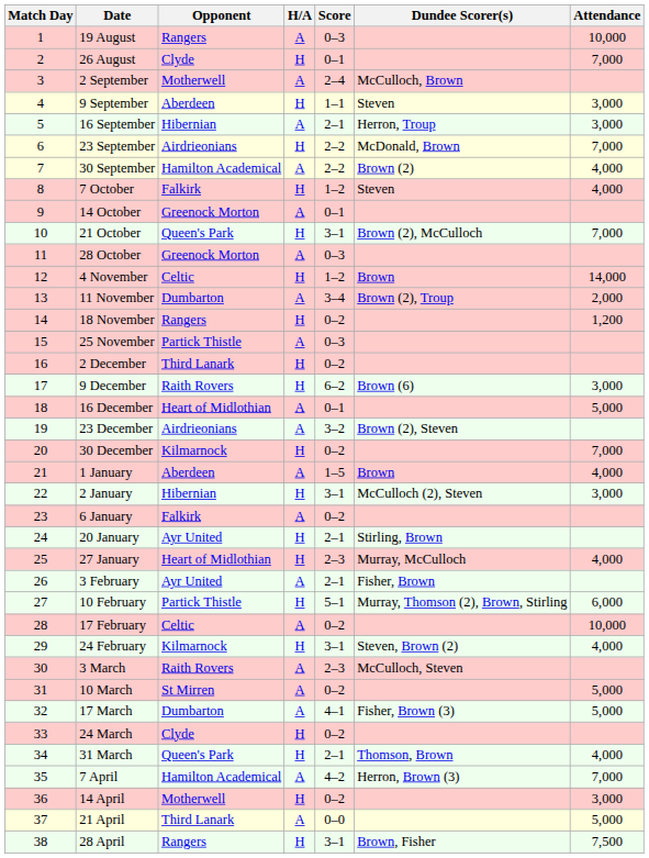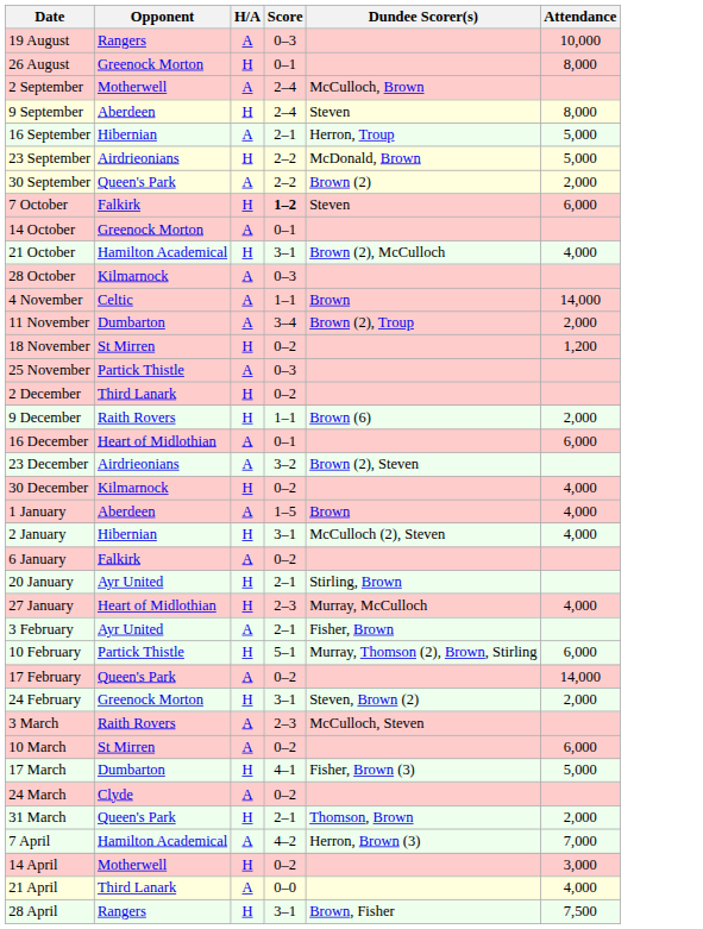- column: Match Day | 1 | 2 | 3 | 4 | 5 | 6 | 7 | 8 | 9 | 10 | 11 | 12 | 13 | 14 | 15 | 16 | 17 | 18 | 19 | 20 | 21 | 22 | 23 | 24 | 25 | 26 | 27 | 28 | 29 | 30 | 31 | 32 | 33 | 34 | 35 | 36 | 37 | 38
26 August | Opponent: Clyde -> Greenock Morton
26 August | Attendance: 7,000 -> 8,000
9 September | Score: 1–1 -> 2–4
9 September | Attendance: 3,000 -> 8,000
16 September | Attendance: 3,000 -> 5,000
23 September | Attendance: 7,000 -> 5,000
30 September | Opponent: Hamilton Academical -> Queen's Park
30 September | Attendance: 4,000 -> 2,000
7 October | Score: normal -> bold
7 October | Attendance: 4,000 -> 6,000
21 October | Opponent: Queen's Park -> Hamilton Academical
21 October | Attendance: 7,000 -> 4,000
28 October | Opponent: Greenock Morton -> Kilmarnock
4 November | H/A: H -> A
4 November | Score: 1–2 -> 1–1
18 November | Opponent: Rangers -> St Mirren
9 December | Score: 6–2 -> 1–1
9 December | Attendance: 3,000 -> 2,000
16 December | Attendance: 5,000 -> 6,000
30 December | Attendance: 7,000 -> 4,000
2 January | Attendance: 3,000 -> 4,000
17 February | Opponent: Celtic -> Queen's Park
17 February | Attendance: 10,000 -> 14,000
24 February | Opponent: Kilmarnock -> Greenock Morton
24 February | Attendance: 4,000 -> 2,000
10 March | Attendance: 5,000 -> 6,000
17 March | H/A: A -> H
24 March | H/A: H -> A
31 March | Attendance: 4,000 -> 2,000
21 April | Attendance: 5,000 -> 4,000
